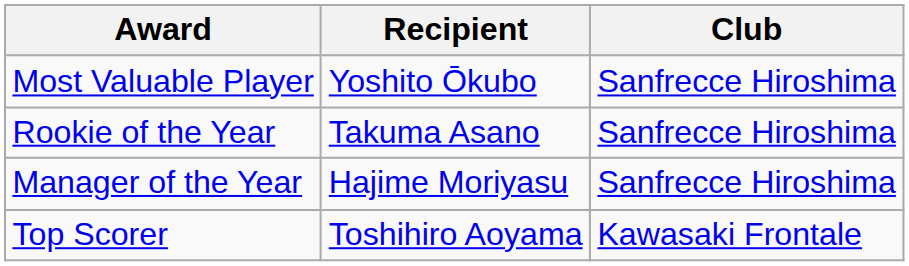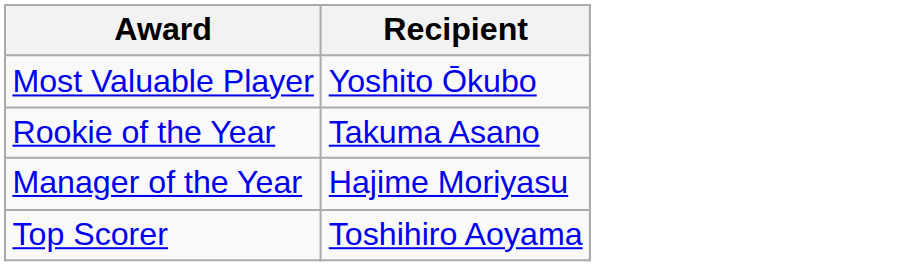- column: Club | Sanfrecce Hiroshima | Sanfrecce Hiroshima | Sanfrecce Hiroshima | Kawasaki Frontale
